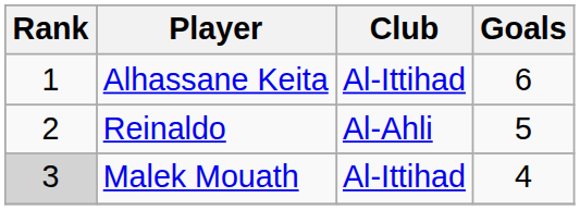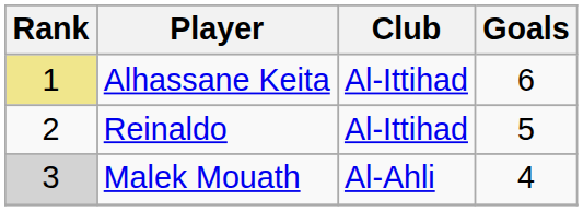Alhassane Keita | Rank: no background -> khaki background
Reinaldo | Club: Al-Ahli -> Al-Ittihad
Malek Mouath | Club: Al-Ittihad -> Al-Ahli
